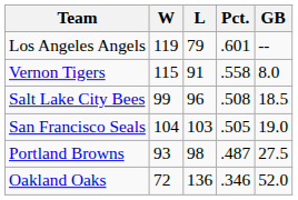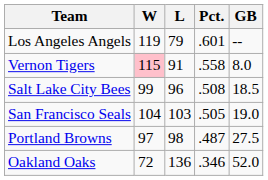Vernon Tigers | W: no background -> pink background
Portland Browns | W: 93 -> 97
